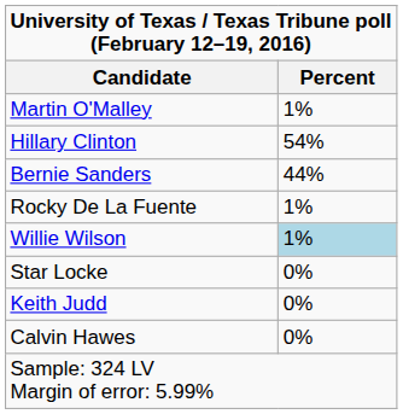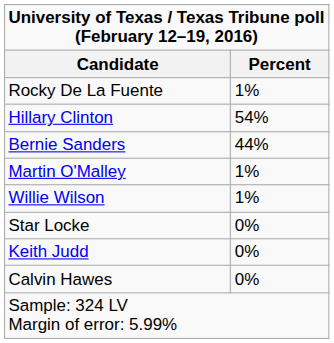rows swapped: Rocky De La Fuente <-> Martin O'Malley
Willie Wilson | column 2: lightblue background -> no background
